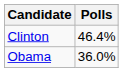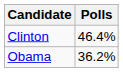Obama | Polls: 36.0% -> 36.2%
